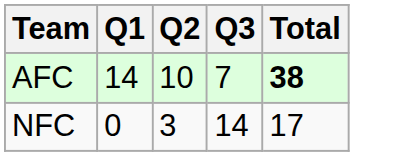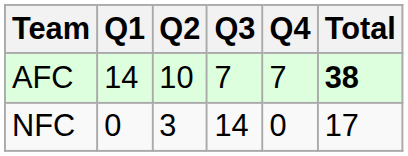+ column: Q4 | 7 | 0
